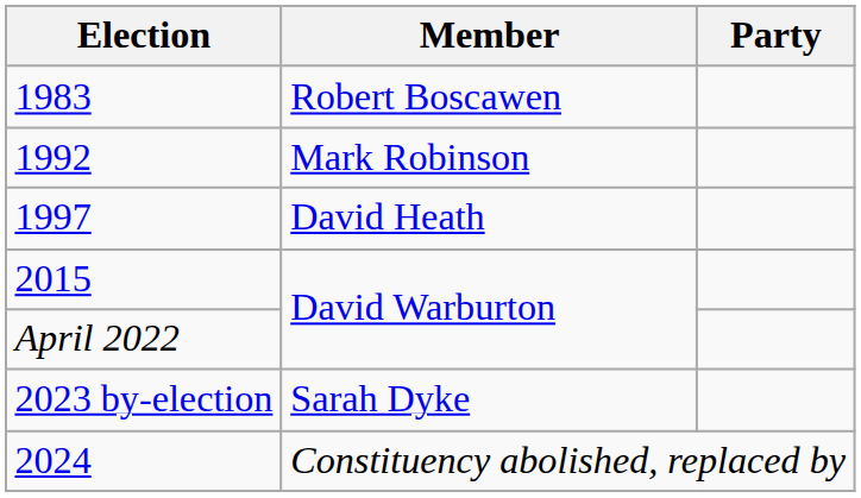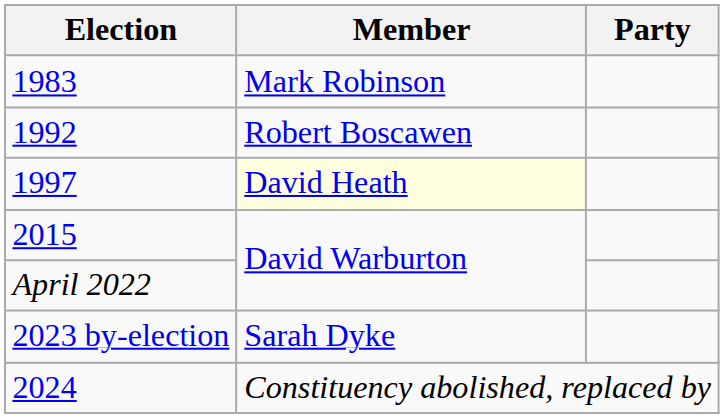1983 | Member: Robert Boscawen -> Mark Robinson
1992 | Member: Mark Robinson -> Robert Boscawen
1997 | Member: no background -> lightyellow background
